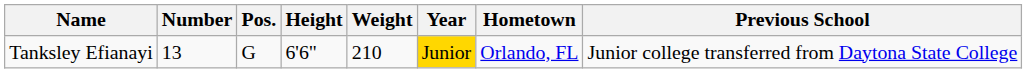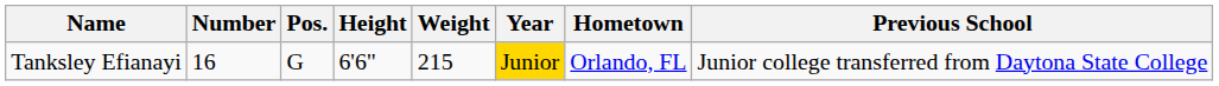Tanksley Efianayi | Number: 13 -> 16
Tanksley Efianayi | Weight: 210 -> 215
